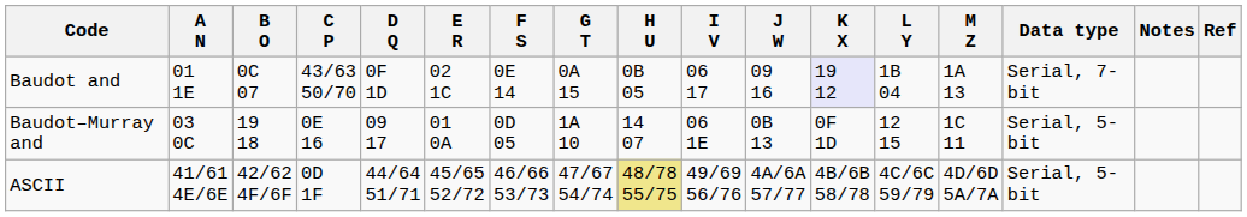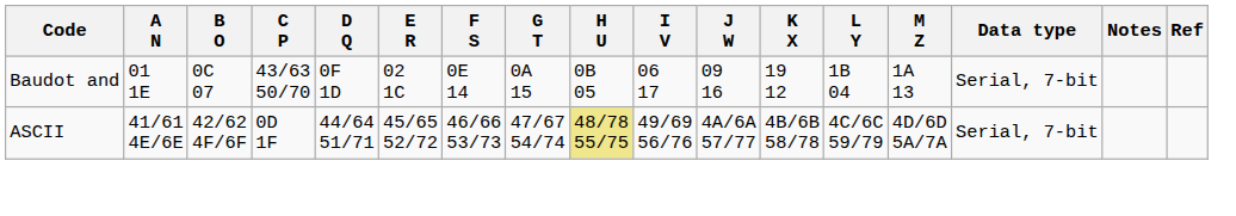Baudot and | K X: lavender background -> no background
- row: Baudot–Murray and | 03 0C | 19 18 | 0E 16 | 09 17 | 01 0A | 0D 05 | 1A 10 | 14 07 | 06 1E | 0B 13 | 0F 1D | 12 15 | 1C 11 | Serial, 5-bit
ASCII | Data type: Serial, 5-bit -> Serial, 7-bit
